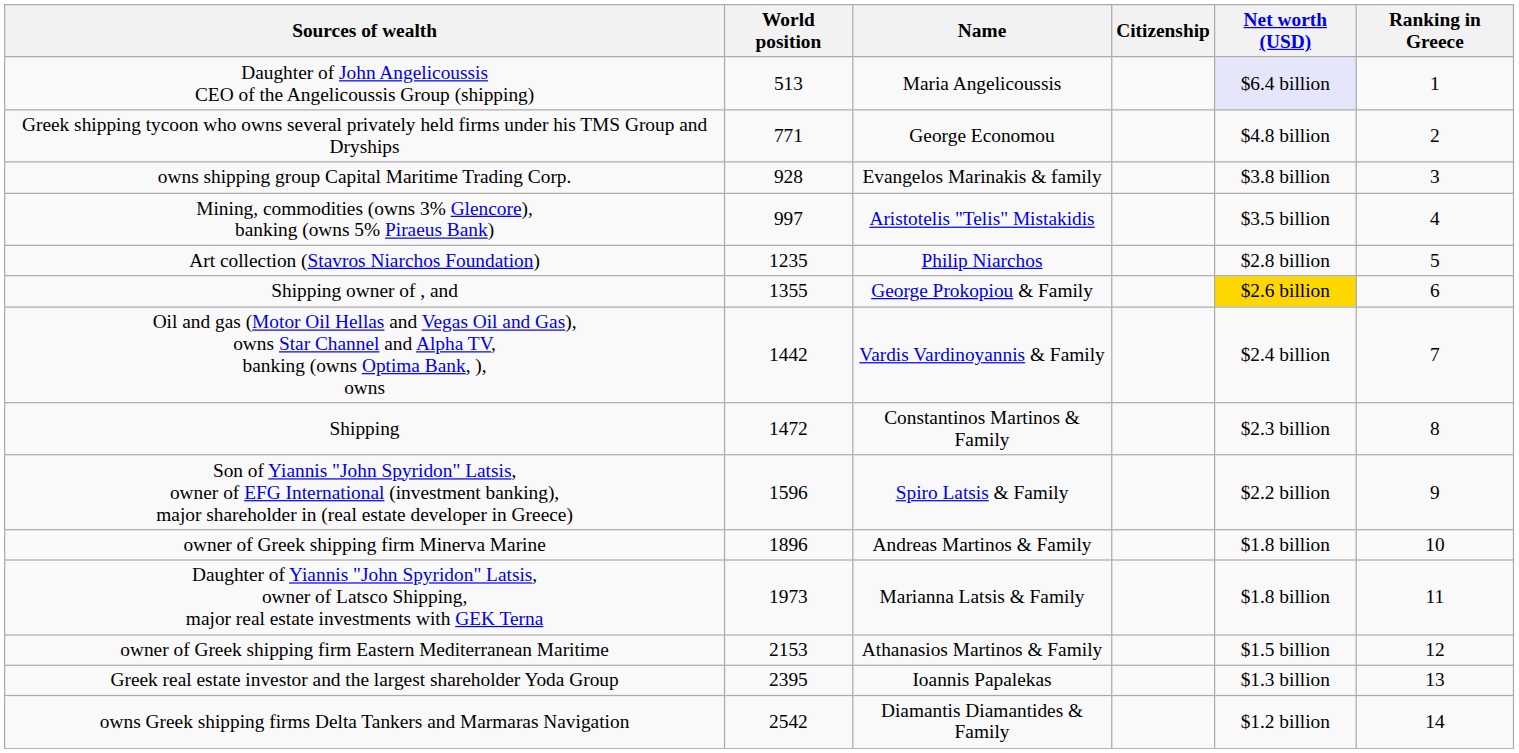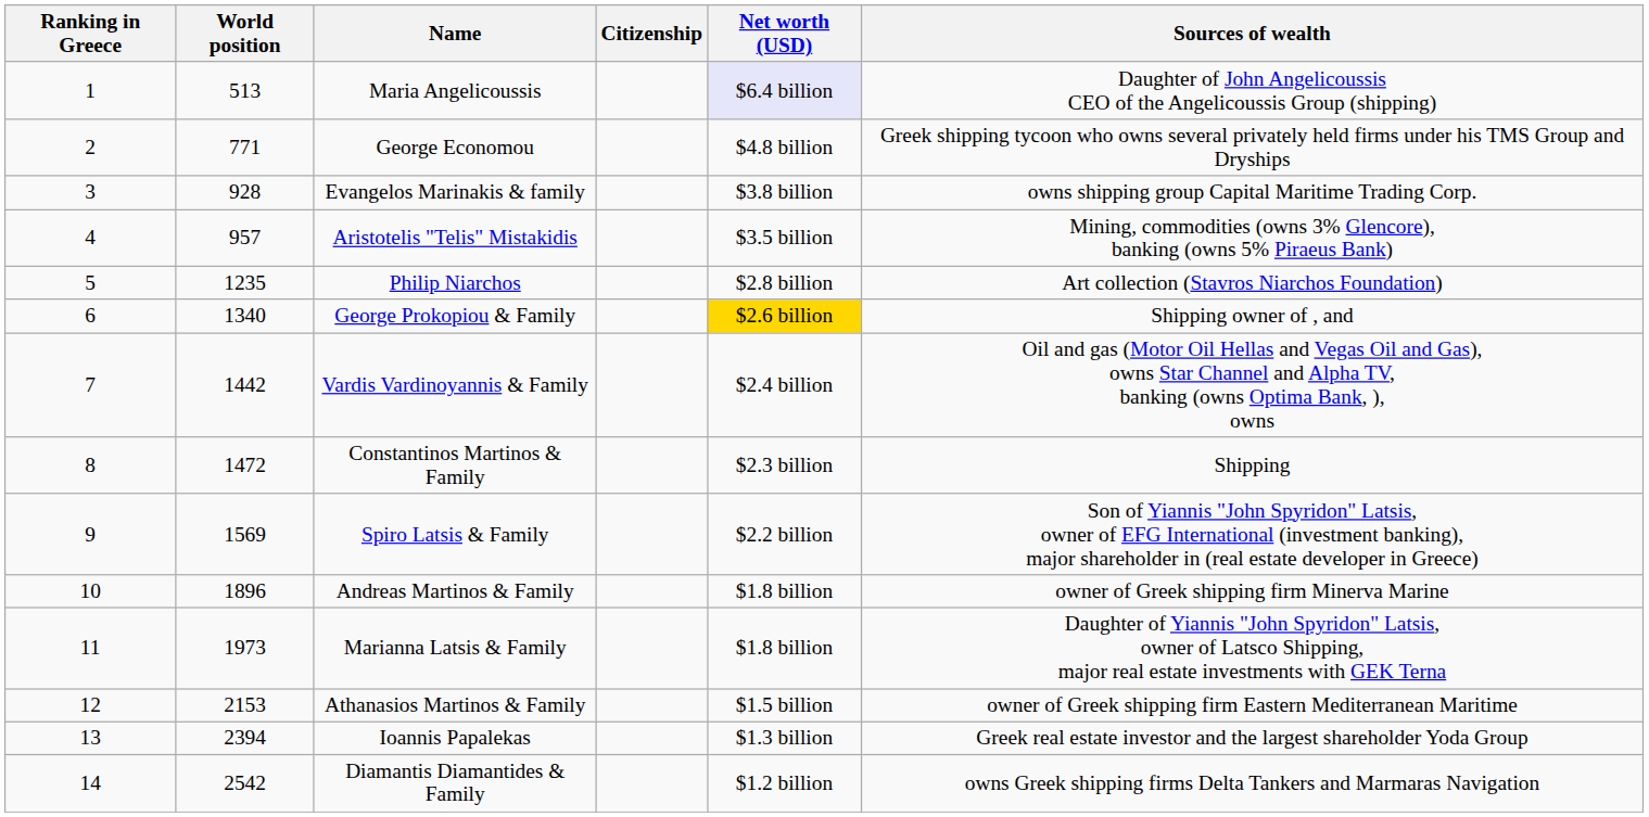columns swapped: Ranking in Greece <-> Sources of wealth
Aristotelis "Telis" Mistakidis | World position: 997 -> 957
George Prokopiou & Family | World position: 1355 -> 1340
Spiro Latsis & Family | World position: 1596 -> 1569
Ioannis Papalekas | World position: 2395 -> 2394
